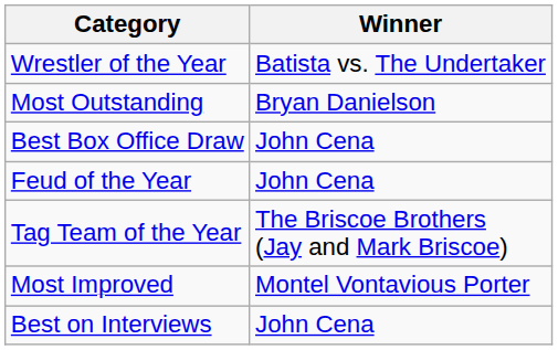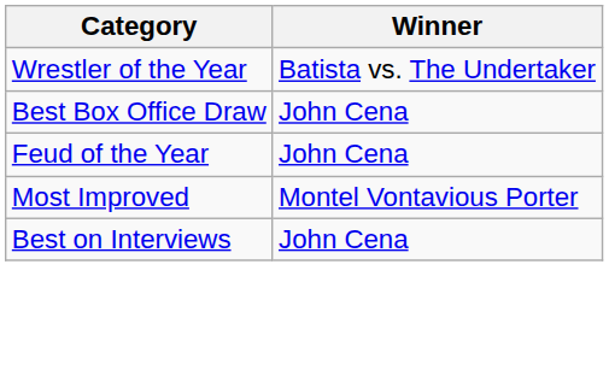- row: Most Outstanding | Bryan Danielson
- row: Tag Team of the Year | The Briscoe Brothers (Jay and Mark Briscoe)
